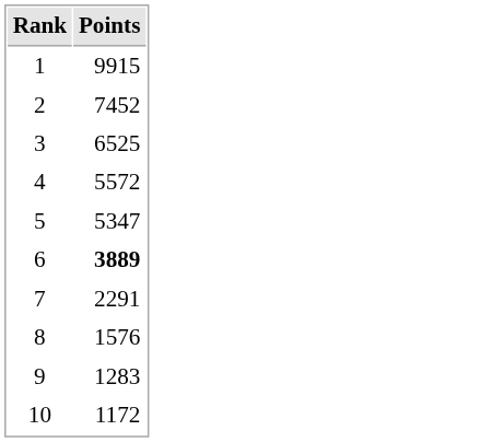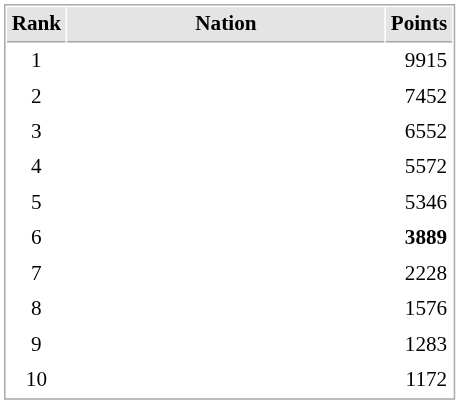+ column: Nation
3 | Points: 6525 -> 6552
5 | Points: 5347 -> 5346
7 | Points: 2291 -> 2228
